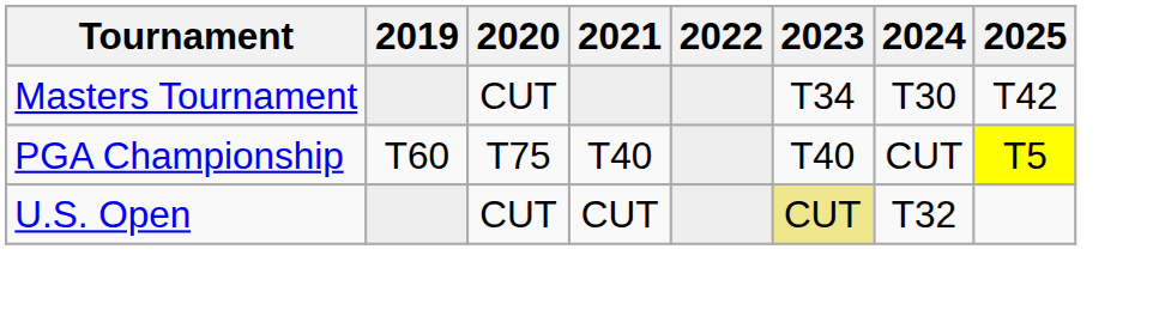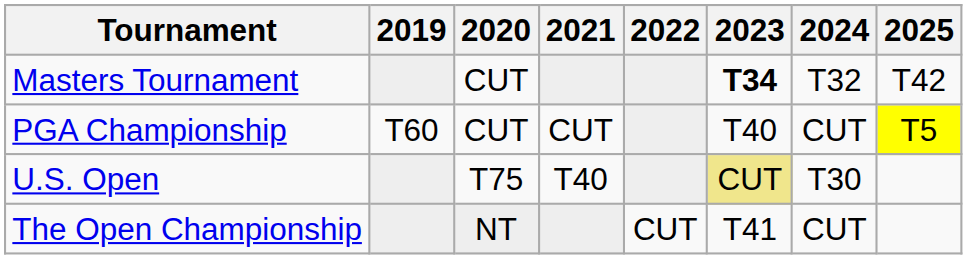Masters Tournament | 2023: normal -> bold
Masters Tournament | 2024: T30 -> T32
PGA Championship | 2020: T75 -> CUT
PGA Championship | 2021: T40 -> CUT
U.S. Open | 2020: CUT -> T75
U.S. Open | 2021: CUT -> T40
U.S. Open | 2024: T32 -> T30
+ row: The Open Championship | NT | CUT | T41 | CUT
